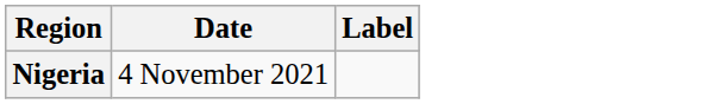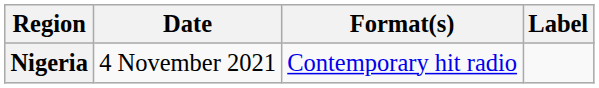+ column: Format(s) | Contemporary hit radio
